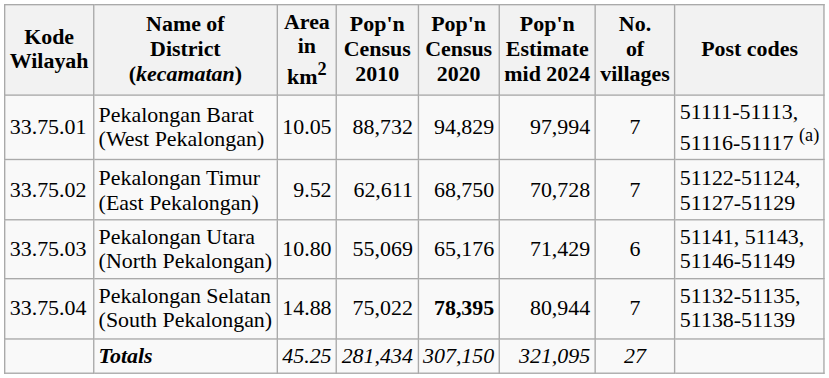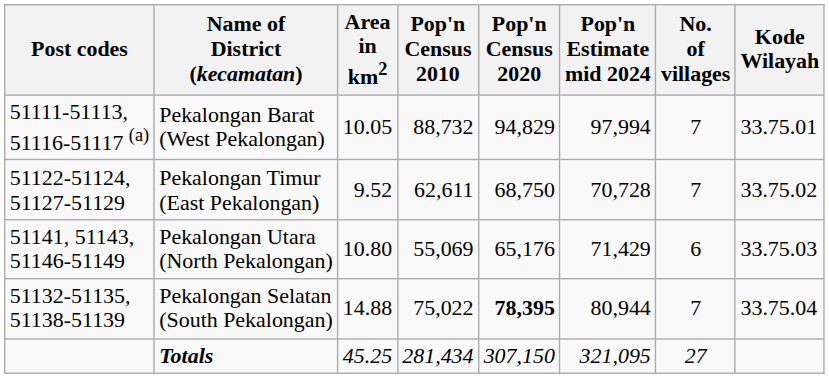columns swapped: Kode Wilayah <-> Post codes
